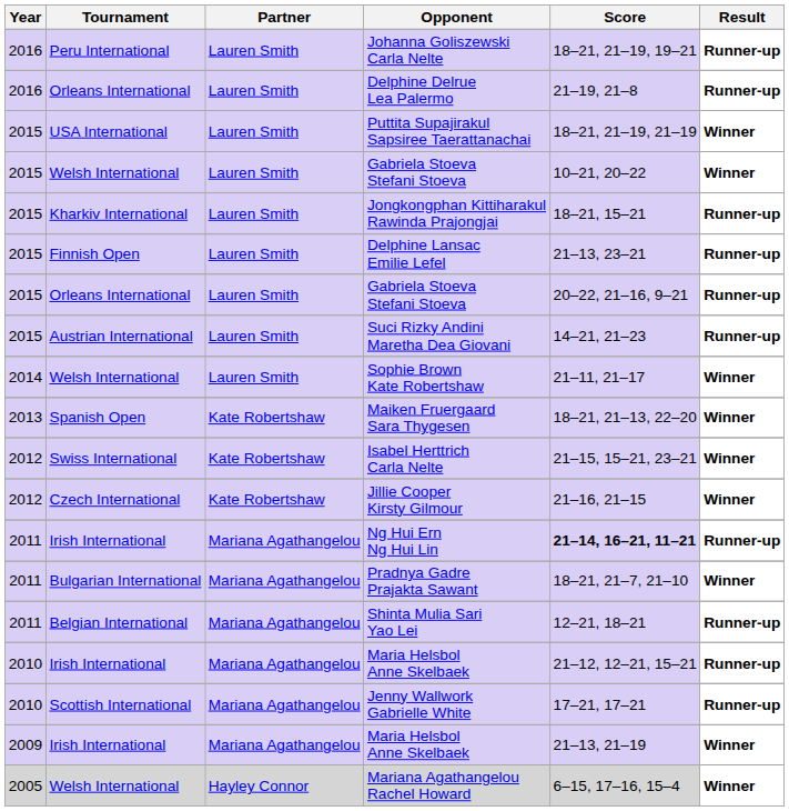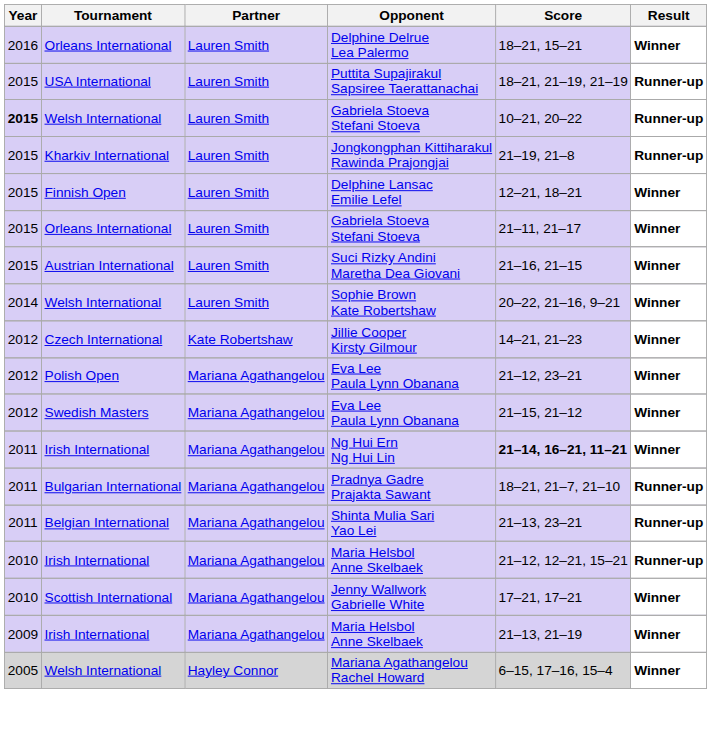- row: 2016 | Peru International | Lauren Smith | Johanna Goliszewski Carla Nelte | 18–21, 21–19, 19–21 | Runner-up
Delphine Delrue Lea Palermo | Score: 21–19, 21–8 -> 18–21, 15–21
Delphine Delrue Lea Palermo | Result: Runner-up -> Winner
Puttita Supajirakul Sapsiree Taerattanachai | Result: Winner -> Runner-up
Welsh International / Gabriela Stoeva Stefani Stoeva | Year: normal -> bold
Welsh International / Gabriela Stoeva Stefani Stoeva | Result: Winner -> Runner-up
Jongkongphan Kittiharakul Rawinda Prajongjai | Score: 18–21, 15–21 -> 21–19, 21–8
Delphine Lansac Emilie Lefel | Score: 21–13, 23–21 -> 12–21, 18–21
Delphine Lansac Emilie Lefel | Result: Runner-up -> Winner
Orleans International / Gabriela Stoeva Stefani Stoeva | Score: 20–22, 21–16, 9–21 -> 21–11, 21–17
Orleans International / Gabriela Stoeva Stefani Stoeva | Result: Runner-up -> Winner
Suci Rizky Andini Maretha Dea Giovani | Score: 14–21, 21–23 -> 21–16, 21–15
Suci Rizky Andini Maretha Dea Giovani | Result: Runner-up -> Winner
Sophie Brown Kate Robertshaw | Score: 21–11, 21–17 -> 20–22, 21–16, 9–21
- row: 2013 | Spanish Open | Kate Robertshaw | Maiken Fruergaard Sara Thygesen | 18–21, 21–13, 22–20 | Winner
- row: 2012 | Swiss International | Kate Robertshaw | Isabel Herttrich Carla Nelte | 21–15, 15–21, 23–21 | Winner
Jillie Cooper Kirsty Gilmour | Score: 21–16, 21–15 -> 14–21, 21–23
+ row: 2012 | Polish Open | Mariana Agathangelou | Eva Lee Paula Lynn Obanana | 21–12, 23–21 | Winner
+ row: 2012 | Swedish Masters | Mariana Agathangelou | Eva Lee Paula Lynn Obanana | 21–15, 21–12 | Winner
Ng Hui Ern Ng Hui Lin | Result: Runner-up -> Winner
Pradnya Gadre Prajakta Sawant | Result: Winner -> Runner-up
Shinta Mulia Sari Yao Lei | Score: 12–21, 18–21 -> 21–13, 23–21
Jenny Wallwork Gabrielle White | Result: Runner-up -> Winner
